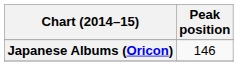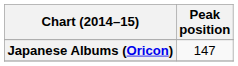Japanese Albums (Oricon) | Peak position: 146 -> 147
